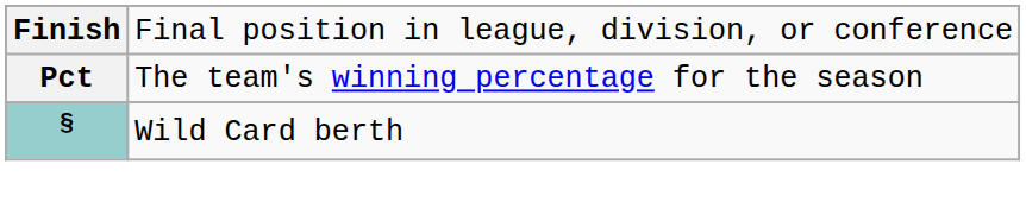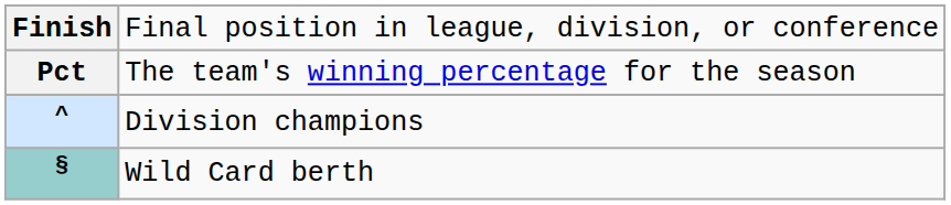+ row: ^ | Division champions
